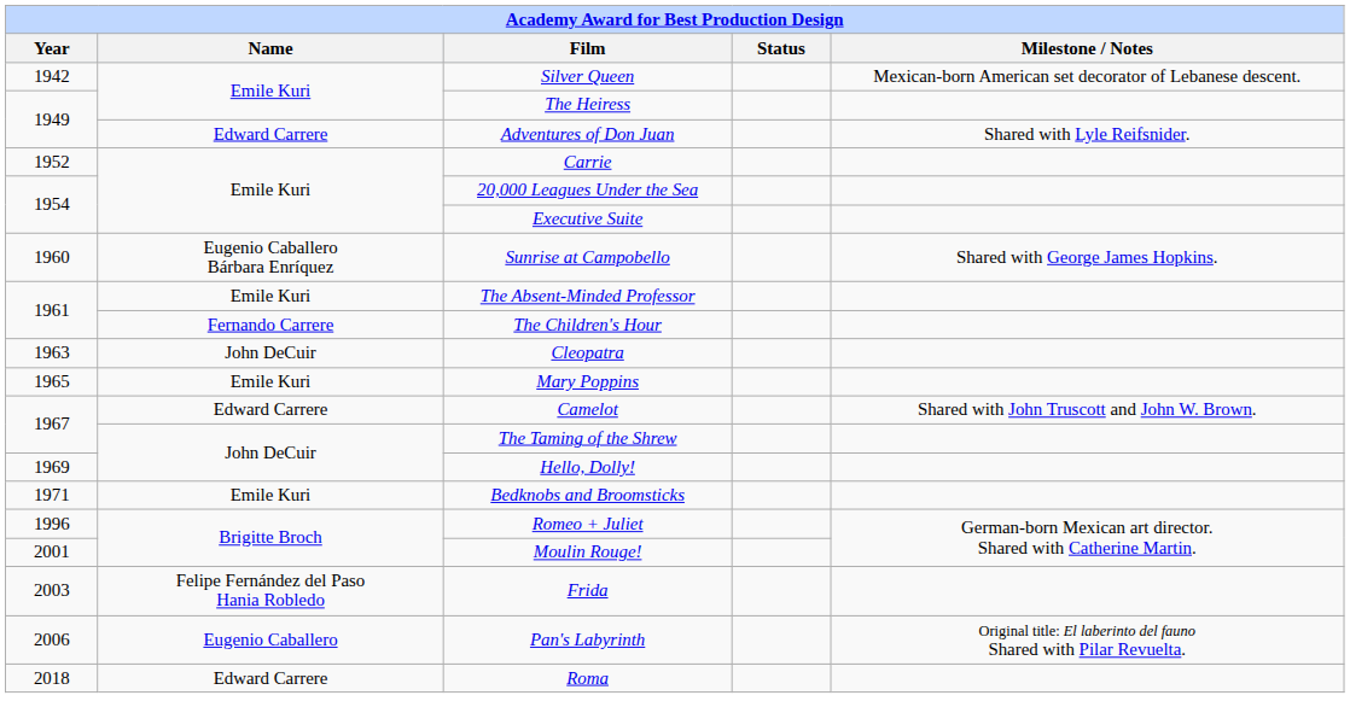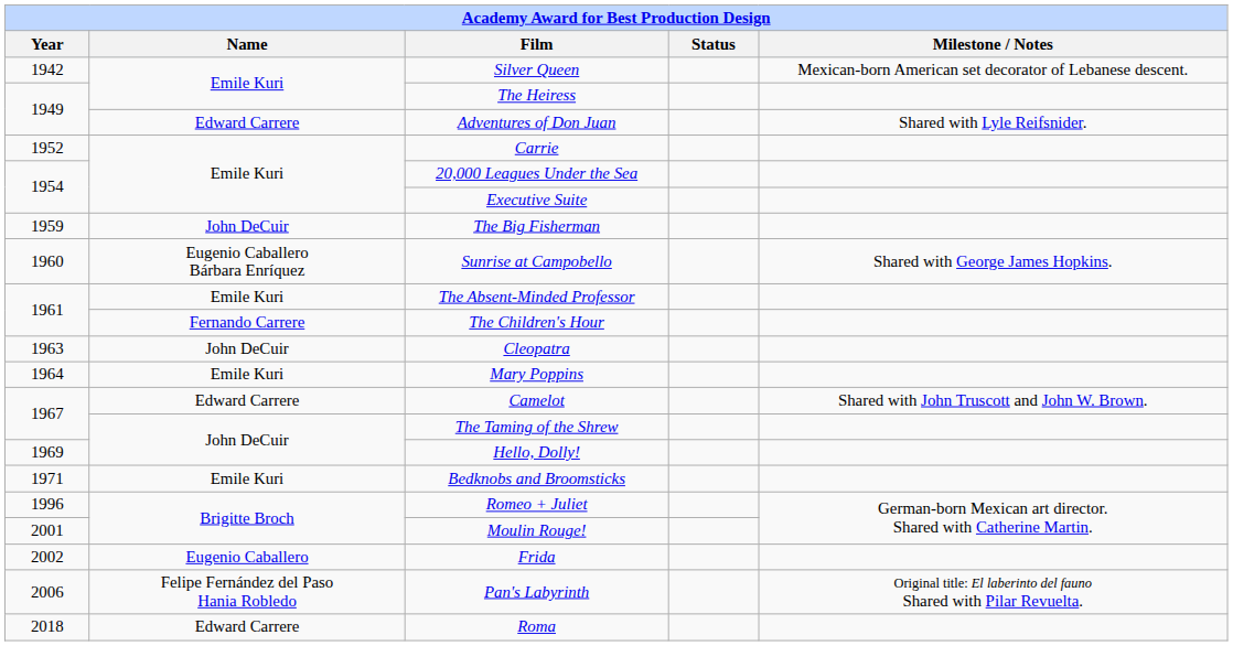+ row: 1959 | John DeCuir | The Big Fisherman
Mary Poppins | Year: 1965 -> 1964
Frida | Year: 2003 -> 2002
Frida | Name: Felipe Fernández del Paso Hania Robledo -> Eugenio Caballero
Pan's Labyrinth | Name: Eugenio Caballero -> Felipe Fernández del Paso Hania Robledo
